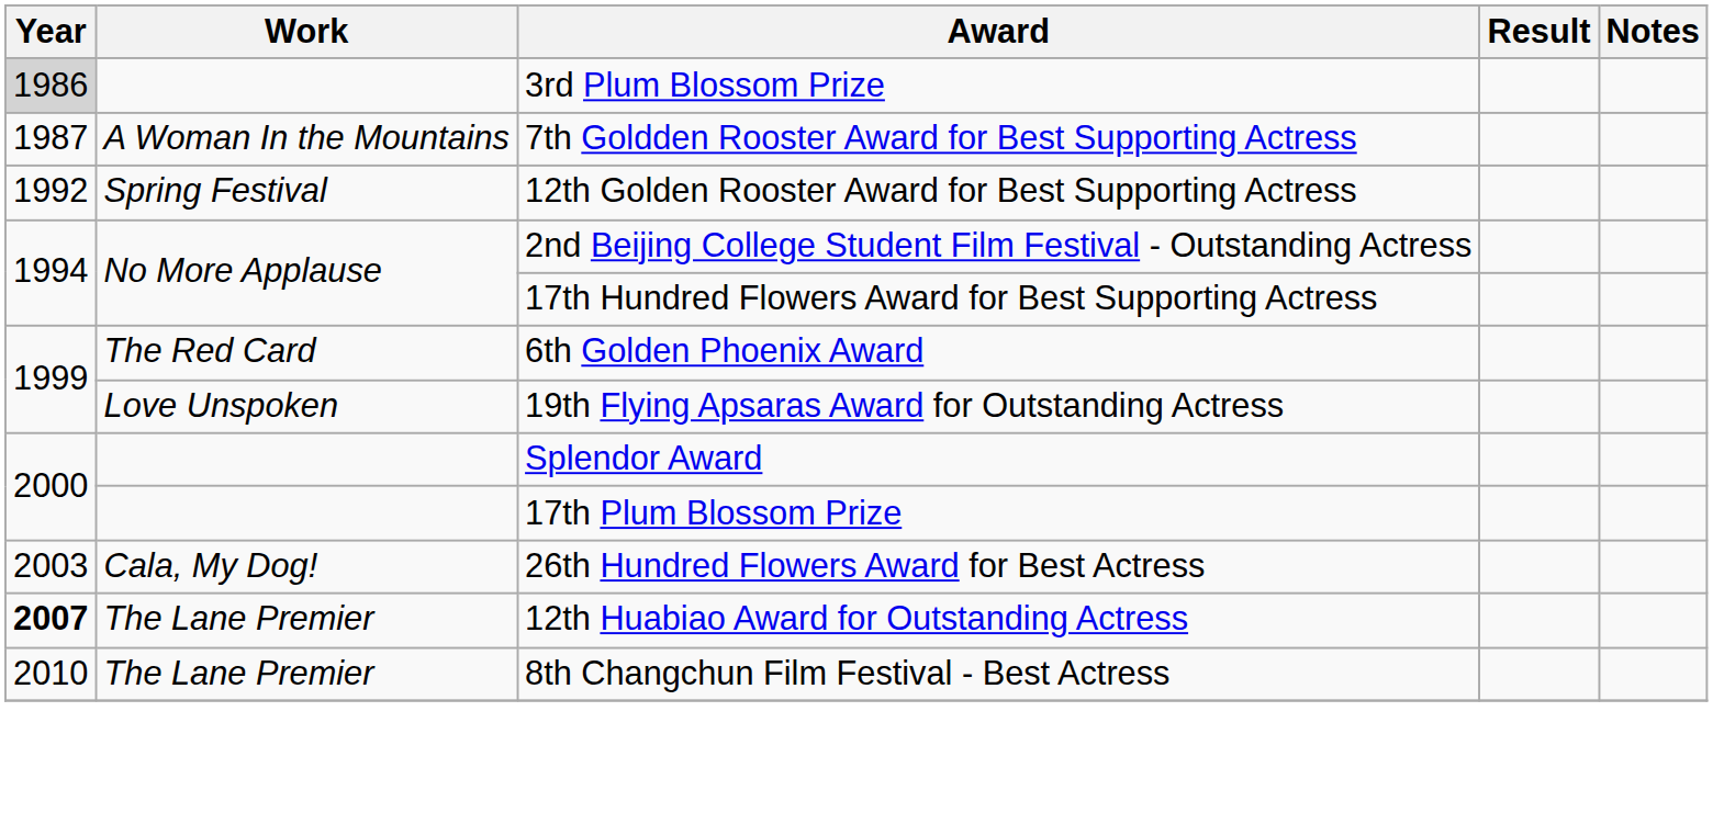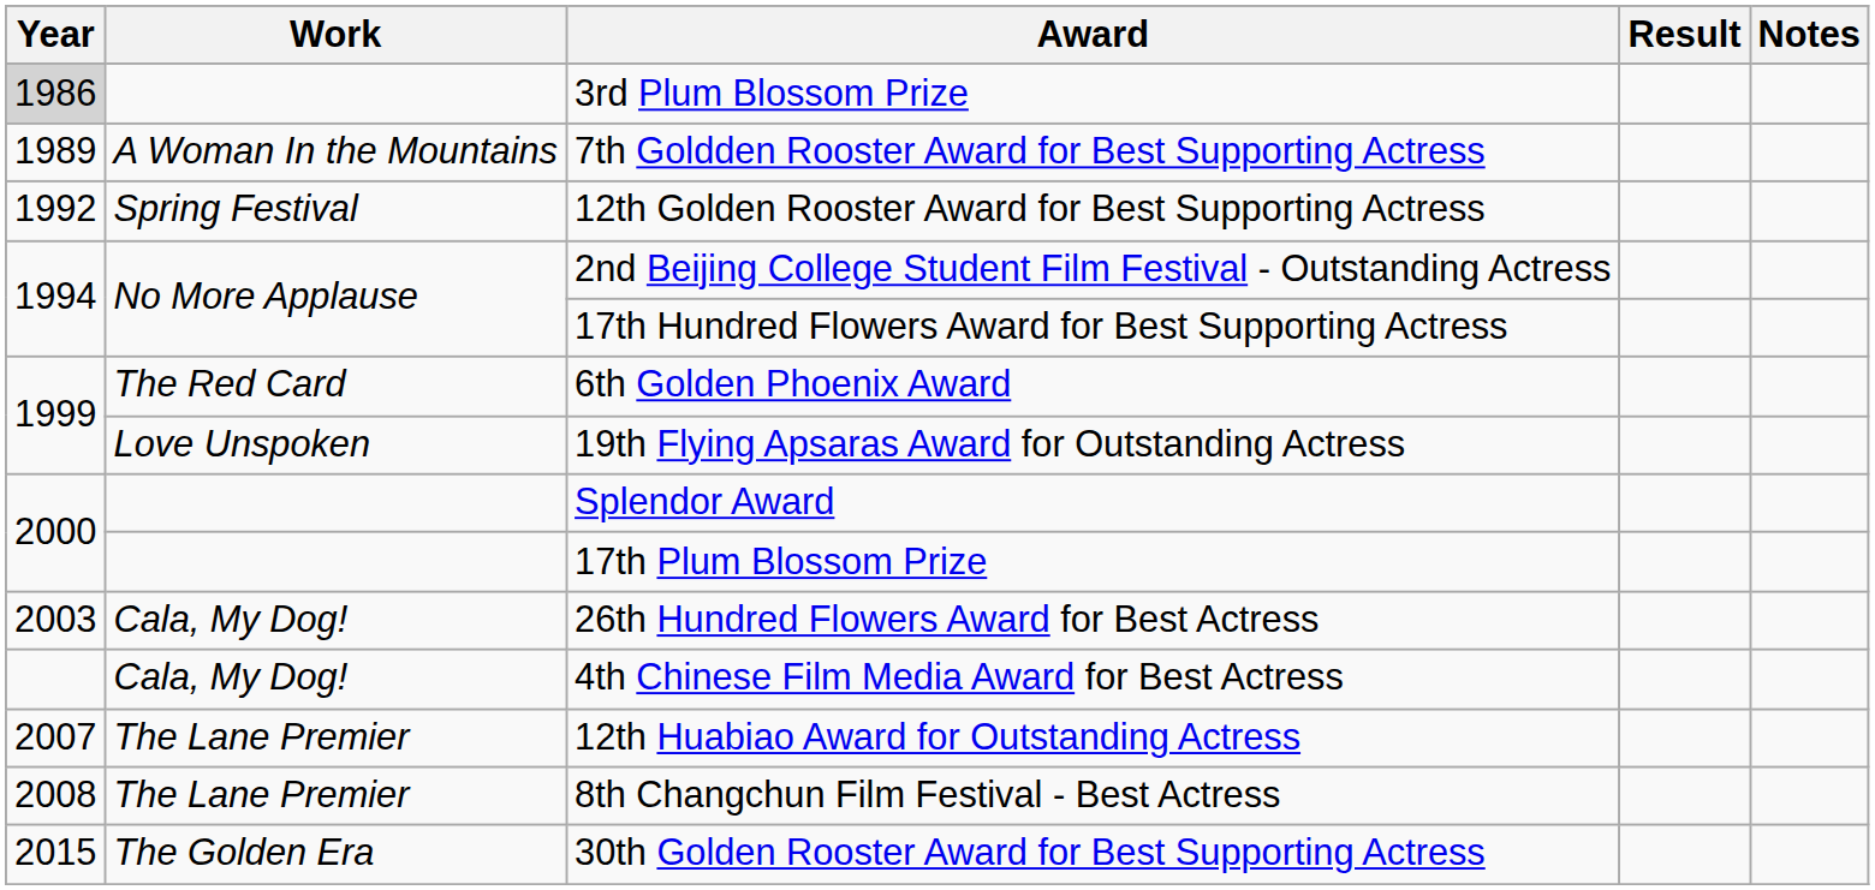7th Goldden Rooster Award for Best Supporting Actress | Year: 1987 -> 1989
+ row: Cala, My Dog! | 4th Chinese Film Media Award for Best Actress
12th Huabiao Award for Outstanding Actress | Year: bold -> normal
8th Changchun Film Festival - Best Actress | Year: 2010 -> 2008
+ row: 2015 | The Golden Era | 30th Golden Rooster Award for Best Supporting Actress
